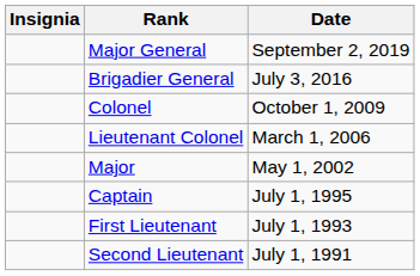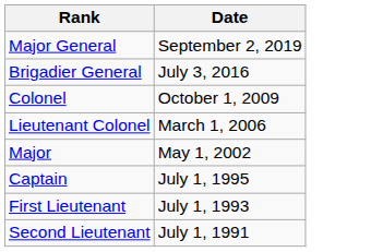- column: Insignia
